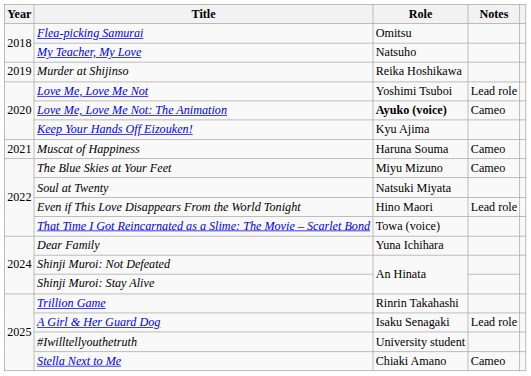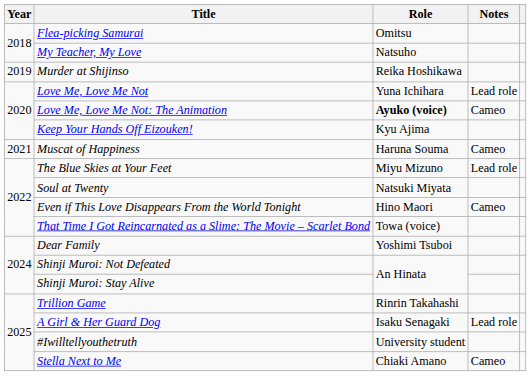Love Me, Love Me Not | Role: Yoshimi Tsuboi -> Yuna Ichihara
The Blue Skies at Your Feet | Notes: Cameo -> Lead role
Even if This Love Disappears From the World Tonight | Notes: Lead role -> Cameo
Dear Family | Role: Yuna Ichihara -> Yoshimi Tsuboi
